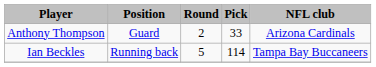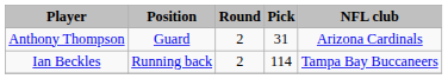Anthony Thompson | Pick: 33 -> 31
Ian Beckles | Round: 5 -> 2
